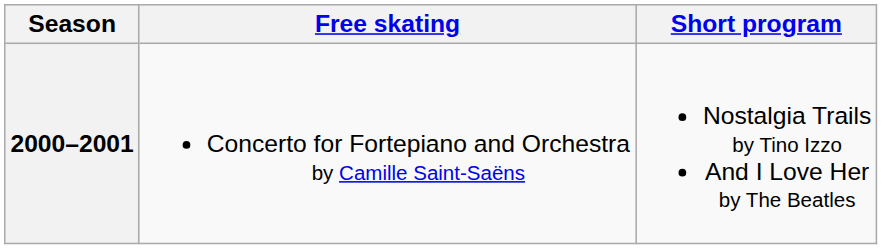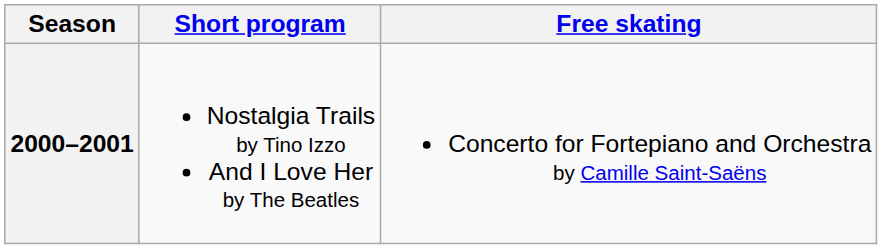columns swapped: Short program <-> Free skating
